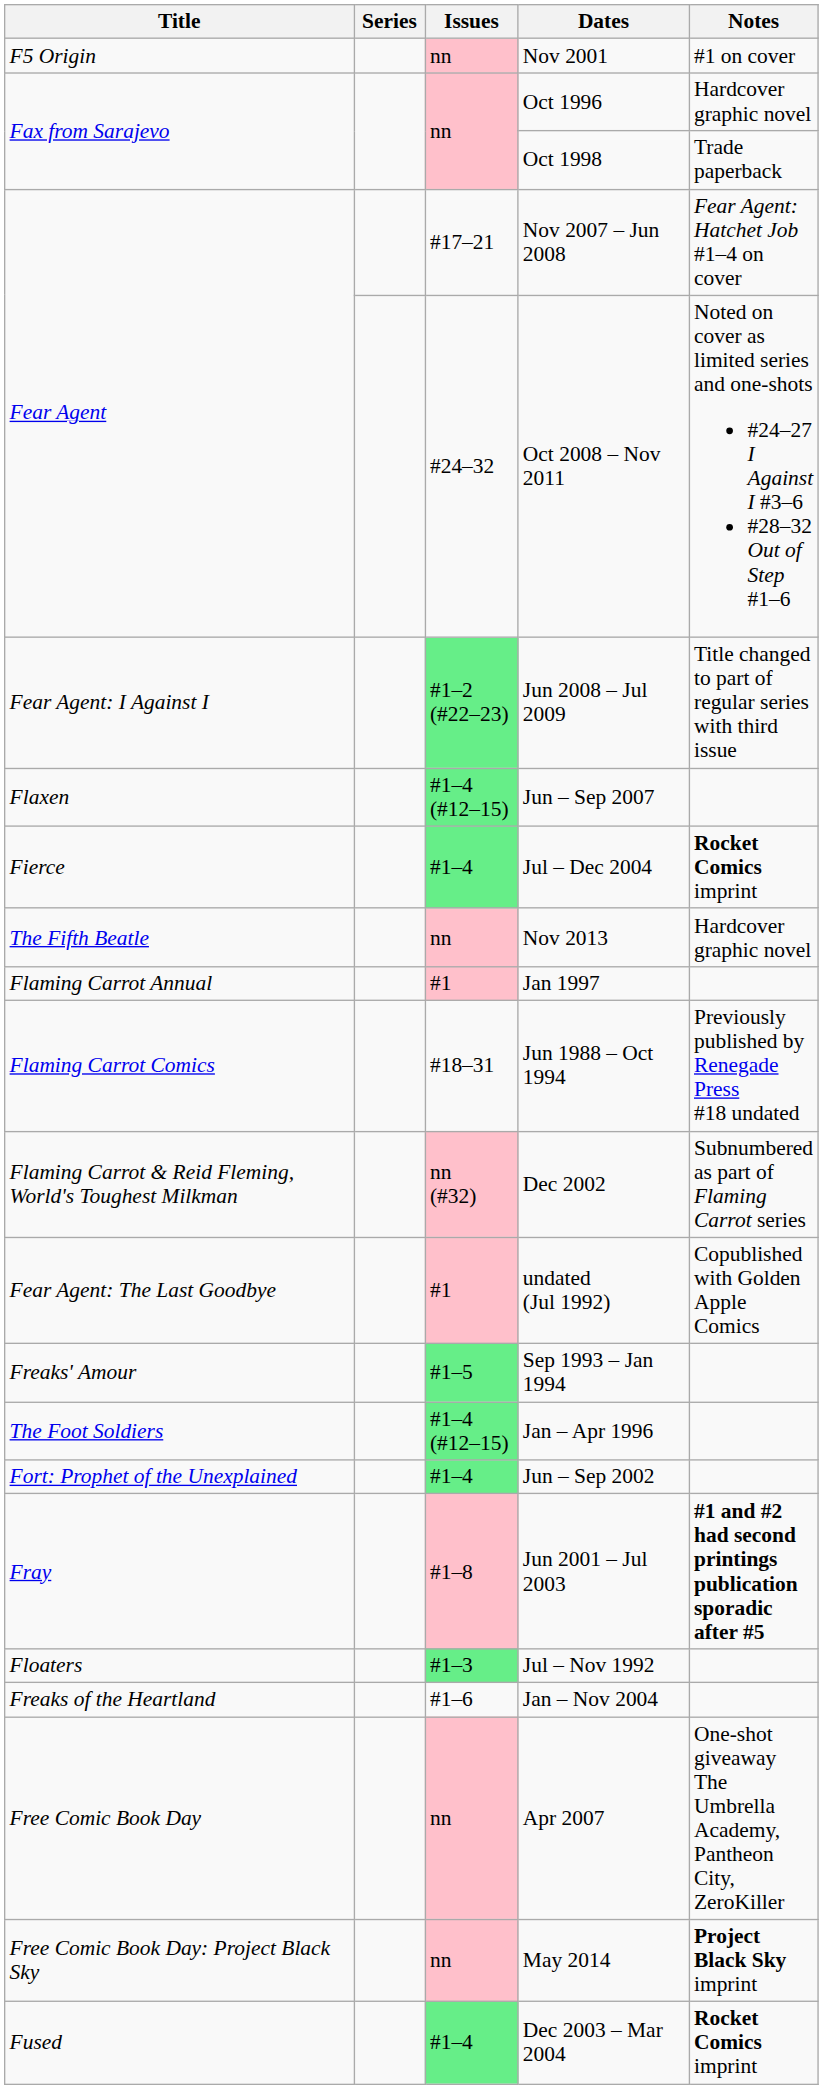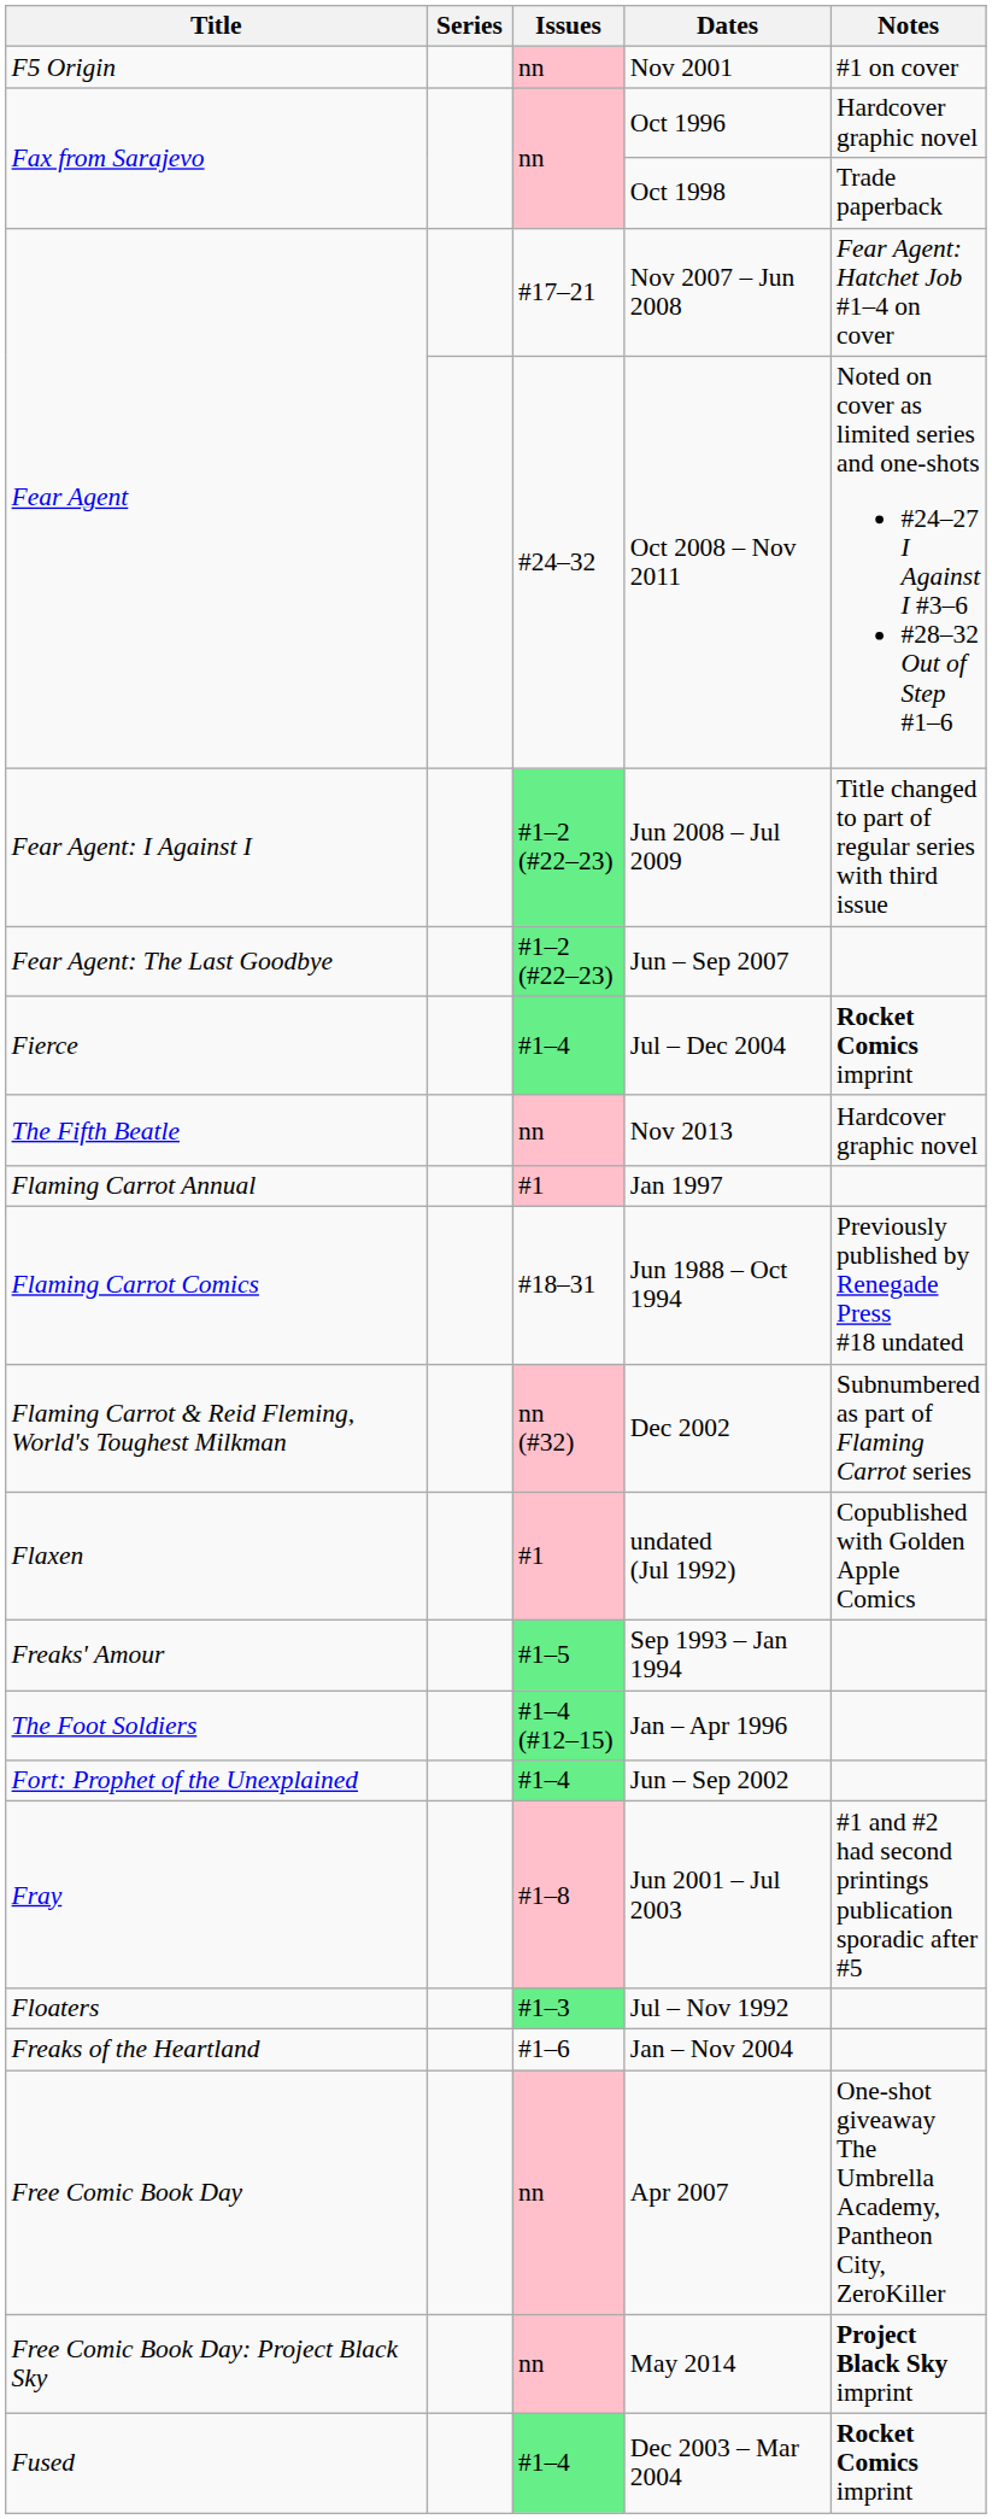Jun – Sep 2007 | Title: Flaxen -> Fear Agent: The Last Goodbye
Jun – Sep 2007 | Issues: #1–4 (#12–15) -> #1–2 (#22–23)
undated (Jul 1992) | Title: Fear Agent: The Last Goodbye -> Flaxen
Jun 2001 – Jul 2003 | Notes: bold -> normal
